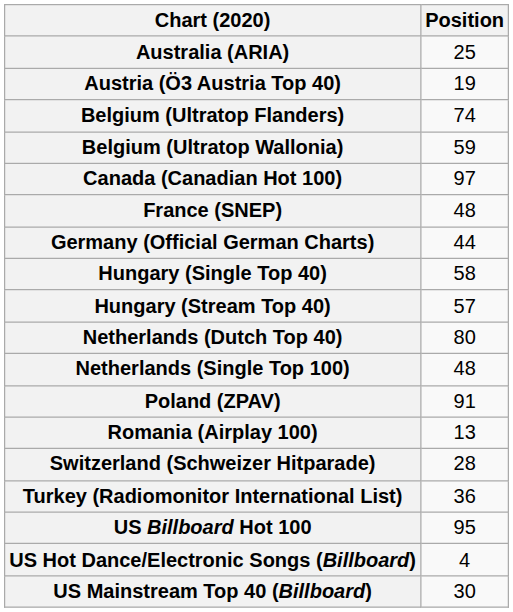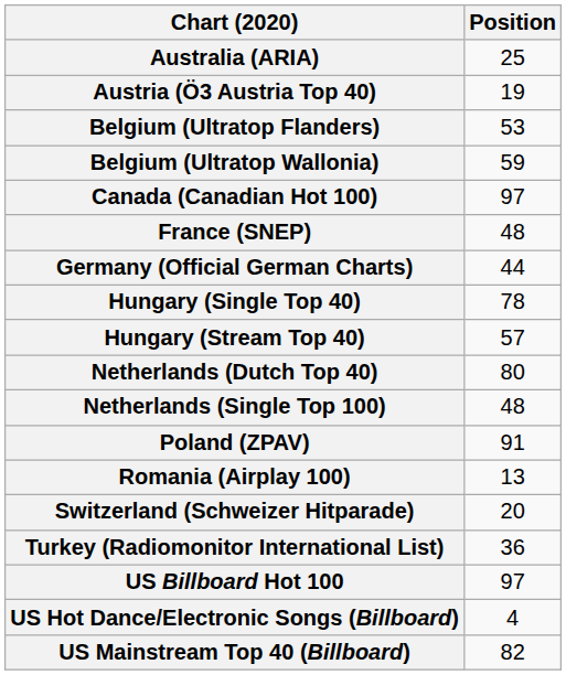Belgium (Ultratop Flanders) | Position: 74 -> 53
Hungary (Single Top 40) | Position: 58 -> 78
Switzerland (Schweizer Hitparade) | Position: 28 -> 20
US Billboard Hot 100 | Position: 95 -> 97
US Mainstream Top 40 (Billboard) | Position: 30 -> 82
